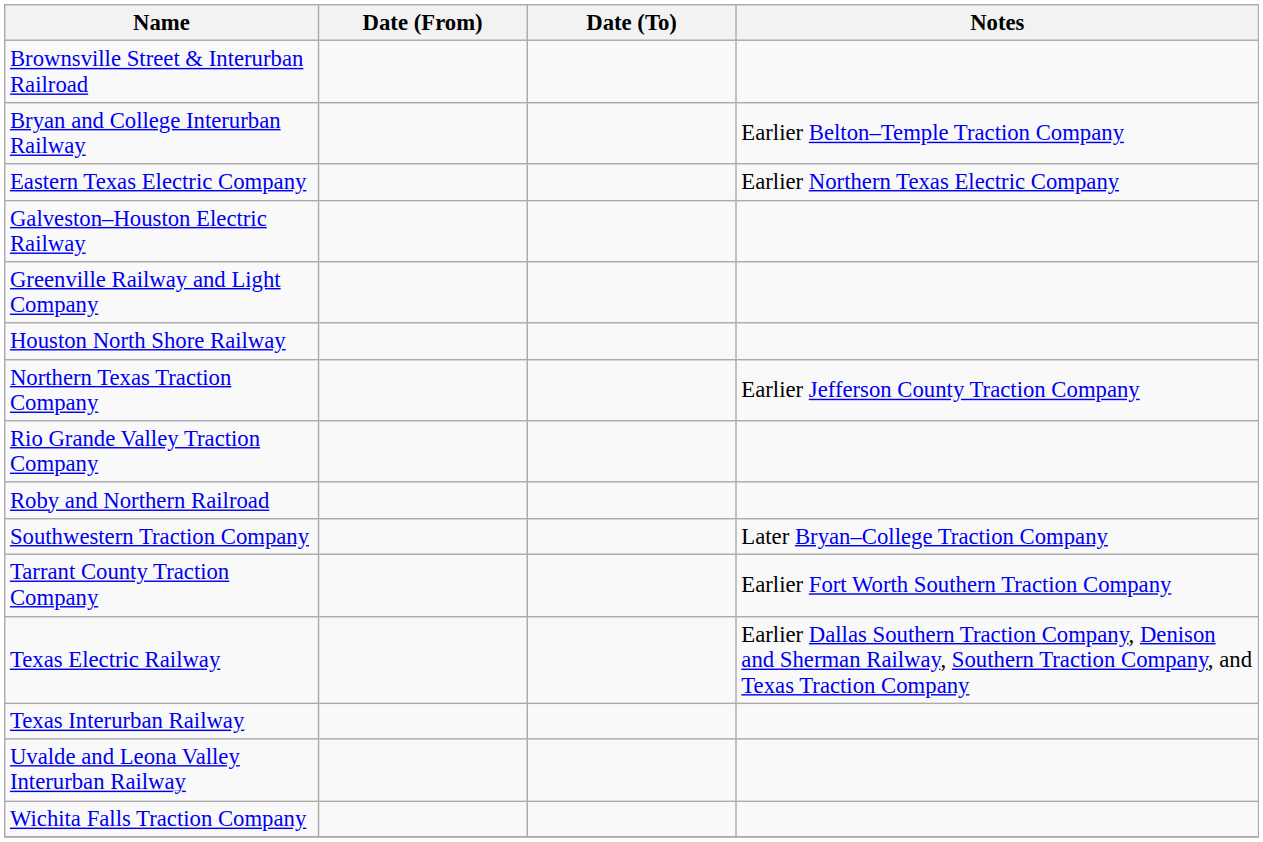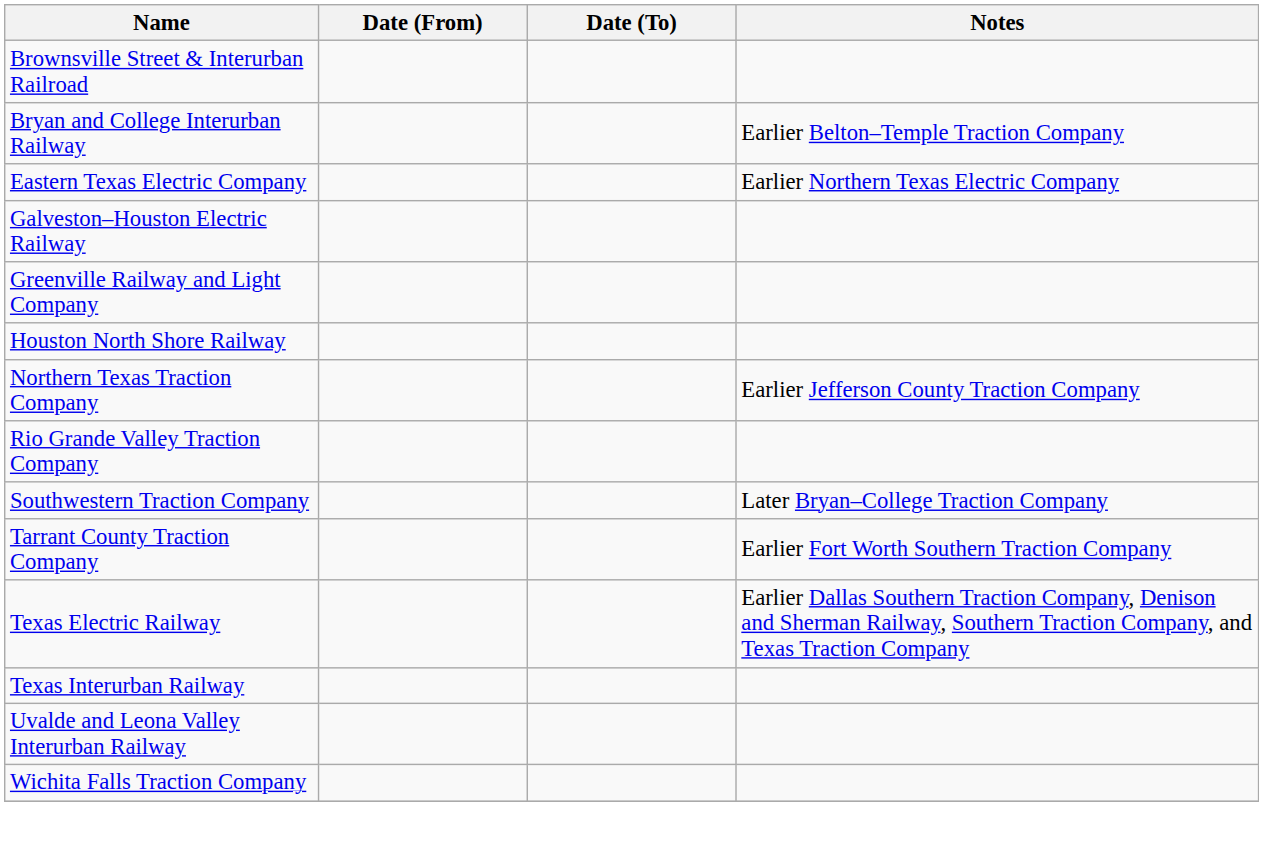- row: Roby and Northern Railroad
